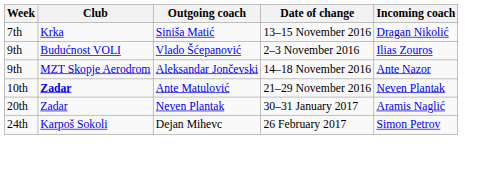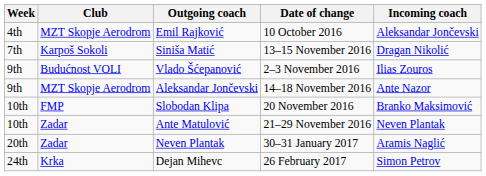+ row: 4th | MZT Skopje Aerodrom | Emil Rajković | 10 October 2016 | Aleksandar Jončevski
Siniša Matić | Club: Krka -> Karpoš Sokoli
+ row: 10th | FMP | Slobodan Klipa | 20 November 2016 | Branko Maksimović
Ante Matulović | Club: bold -> normal
Dejan Mihevc | Club: Karpoš Sokoli -> Krka
